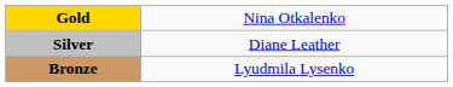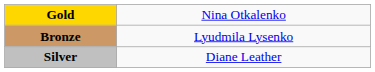rows swapped: Silver <-> Bronze
